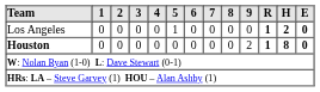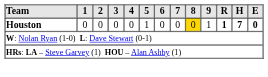- row: Los Angeles | 0 | 0 | 0 | 0 | 1 | 0 | 0 | 0 | 0 | 1 | 2 | 0
Houston | 5: 0 -> 1
Houston | 8: no background -> gold background
Houston | 9: 2 -> 1
Houston | H: 8 -> 7
